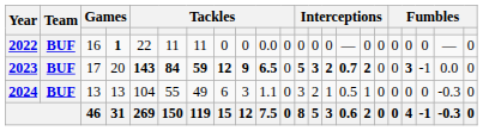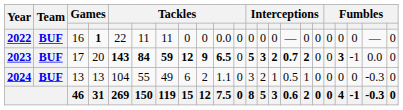2024 | column 9: 3 -> 2
